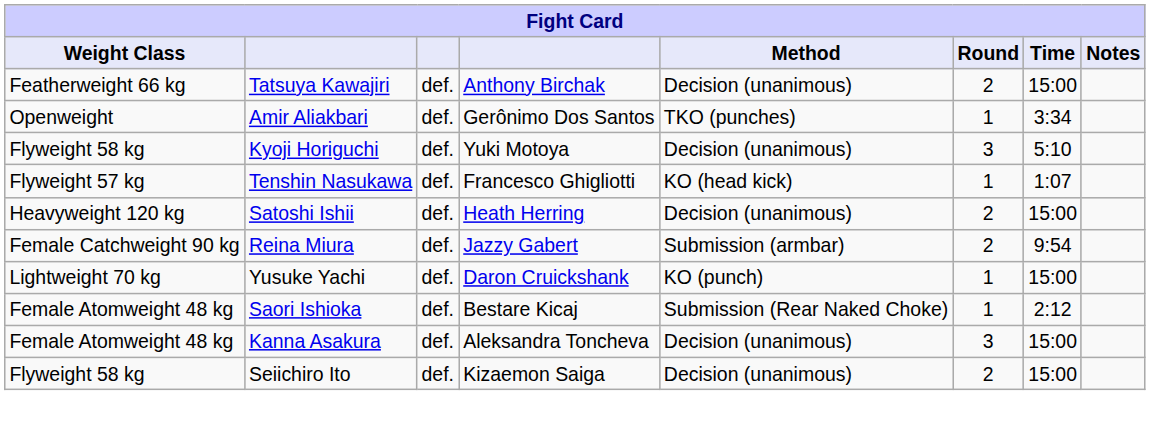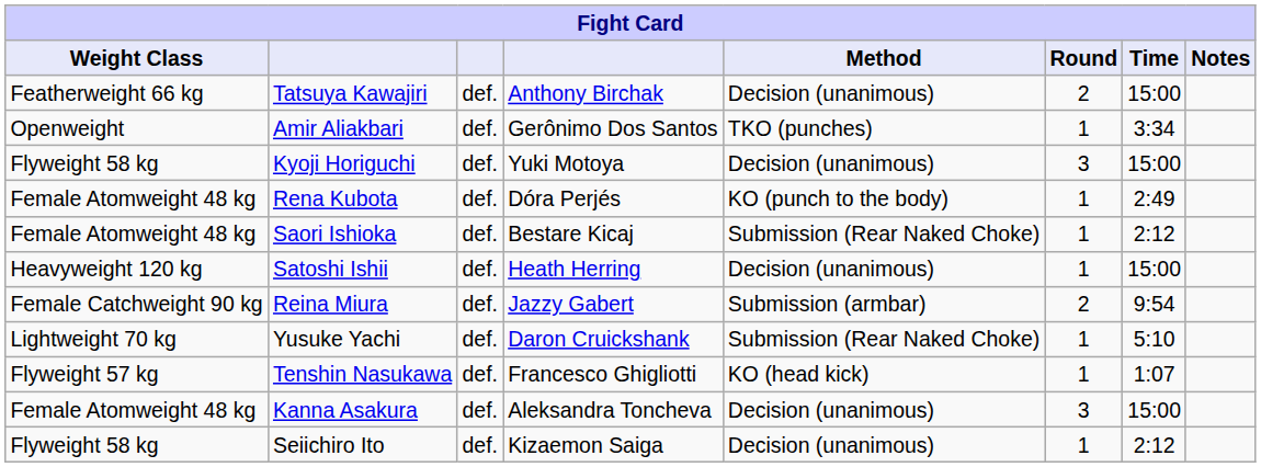Kyoji Horiguchi | Time: 5:10 -> 15:00
+ row: Female Atomweight 48 kg | Rena Kubota | def. | Dóra Perjés | KO (punch to the body) | 1 | 2:49
rows swapped: Tenshin Nasukawa <-> Saori Ishioka
Satoshi Ishii | Round: 2 -> 1
Yusuke Yachi | Method: KO (punch) -> Submission (Rear Naked Choke)
Yusuke Yachi | Time: 15:00 -> 5:10
Seiichiro Ito | Round: 2 -> 1
Seiichiro Ito | Time: 15:00 -> 2:12
